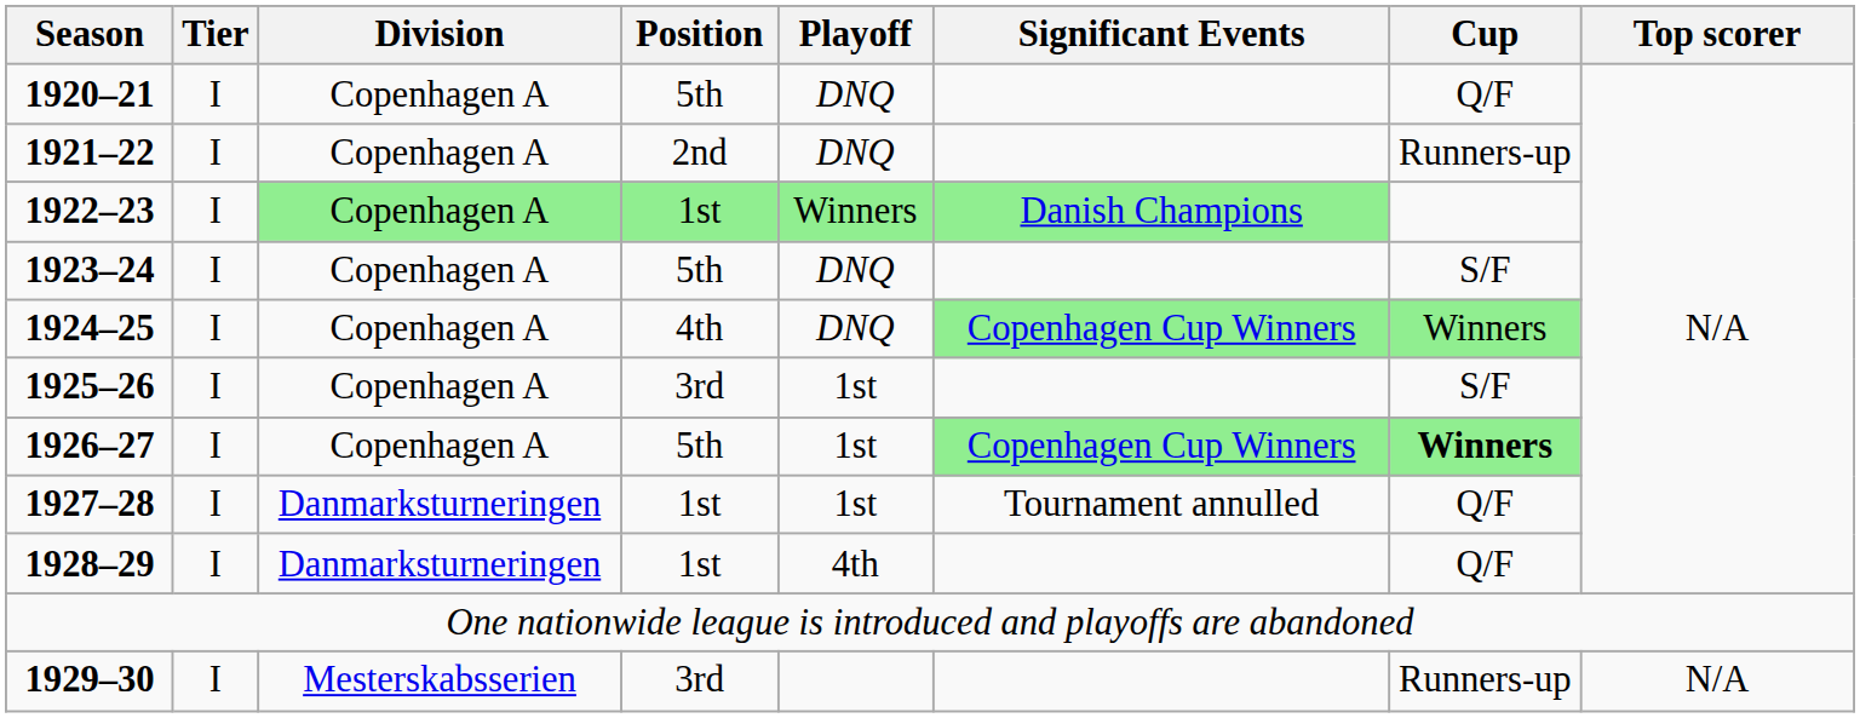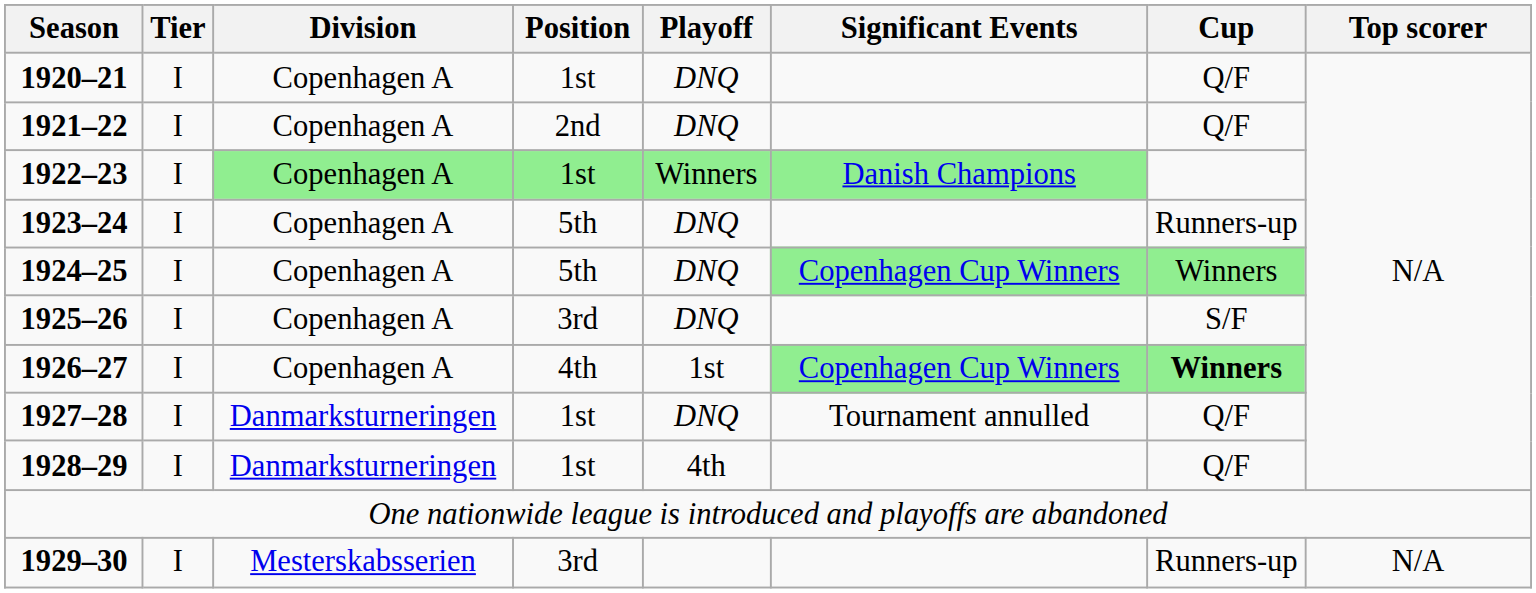1920–21 | Position: 5th -> 1st
1921–22 | Cup: Runners-up -> Q/F
1923–24 | Cup: S/F -> Runners-up
1924–25 | Position: 4th -> 5th
1925–26 | Playoff: 1st -> DNQ
1926–27 | Position: 5th -> 4th
1927–28 | Playoff: 1st -> DNQ
